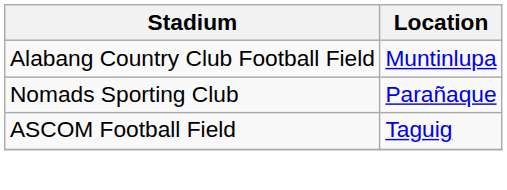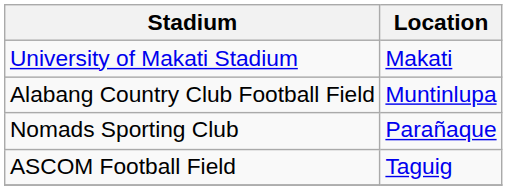+ row: University of Makati Stadium | Makati
